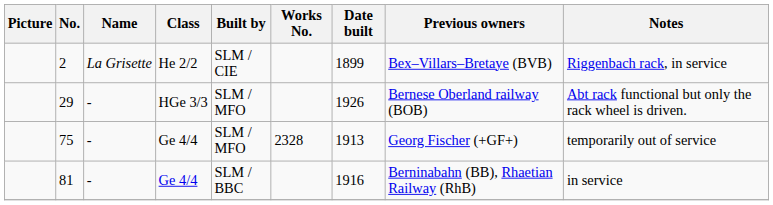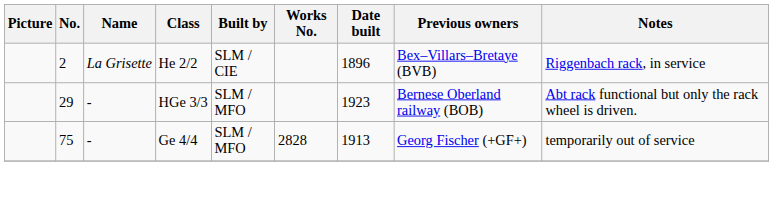2 | Date built: 1899 -> 1896
29 | Date built: 1926 -> 1923
75 | Works No.: 2328 -> 2828
- row: 81 | - | Ge 4/4 | SLM / BBC | 1916 | Berninabahn (BB), Rhaetian Railway (RhB) | in service
